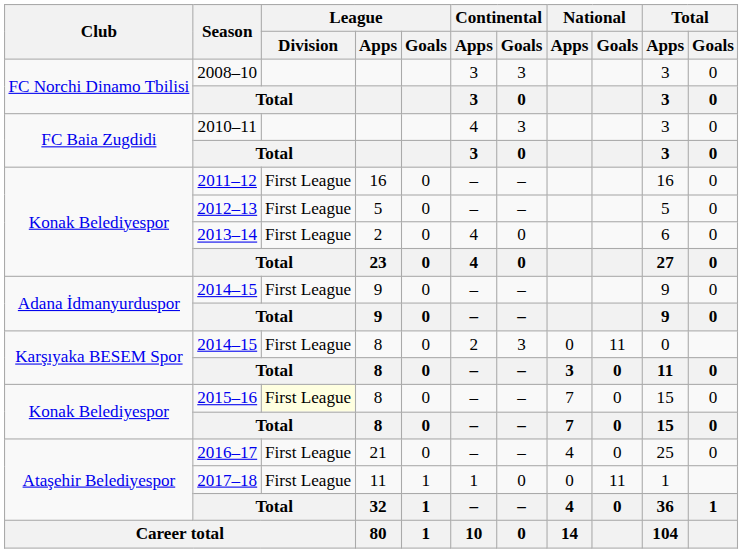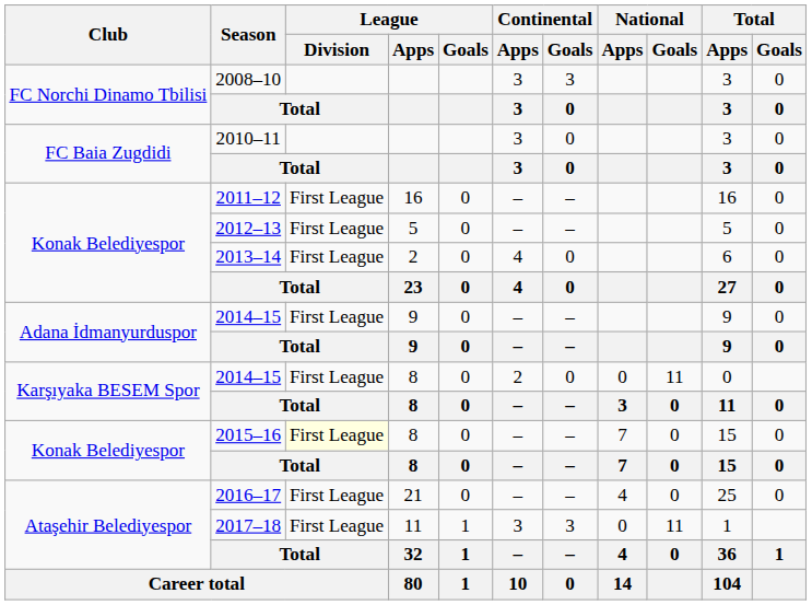2010–11 | Continental / Apps: 4 -> 3
2010–11 | Continental / Goals: 3 -> 0
2014–15 / 8 | Continental / Goals: 3 -> 0
2017–18 | Continental / Apps: 1 -> 3
2017–18 | Continental / Goals: 0 -> 3
